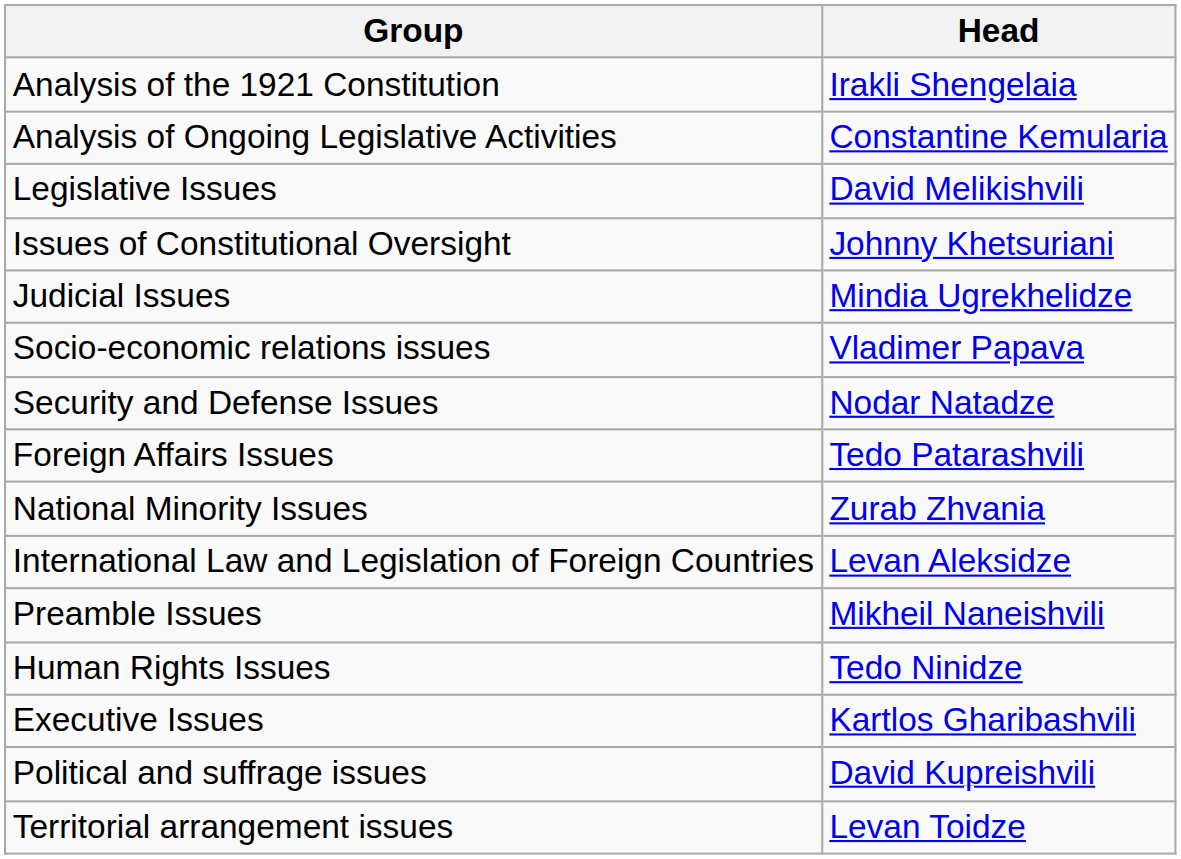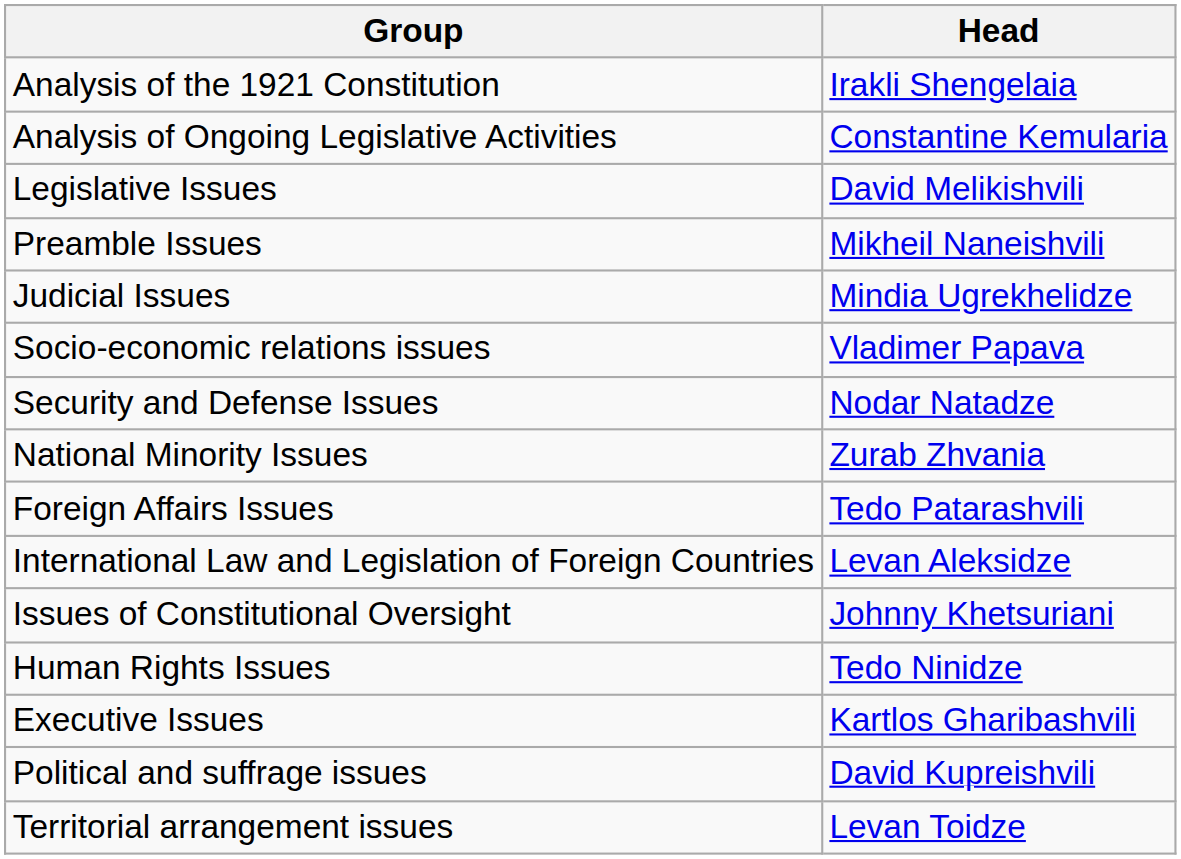rows swapped: Issues of Constitutional Oversight <-> Preamble Issues
rows swapped: Foreign Affairs Issues <-> National Minority Issues
